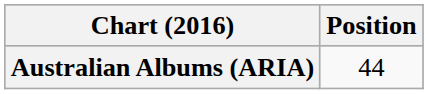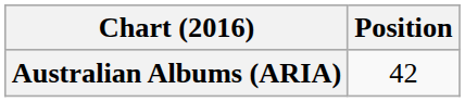Australian Albums (ARIA) | Position: 44 -> 42
